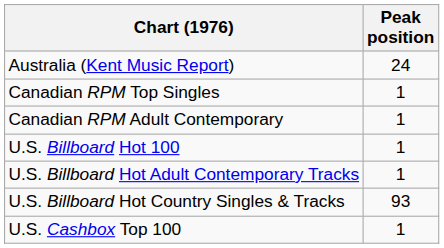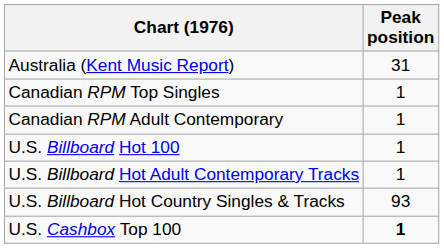Australia (Kent Music Report) | Peak position: 24 -> 31
U.S. Cashbox Top 100 | Peak position: normal -> bold
